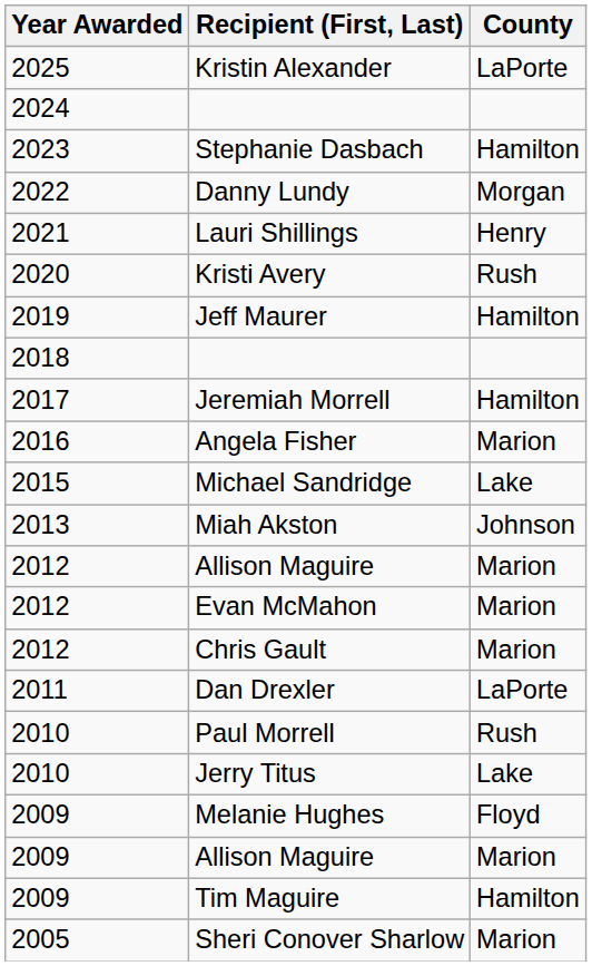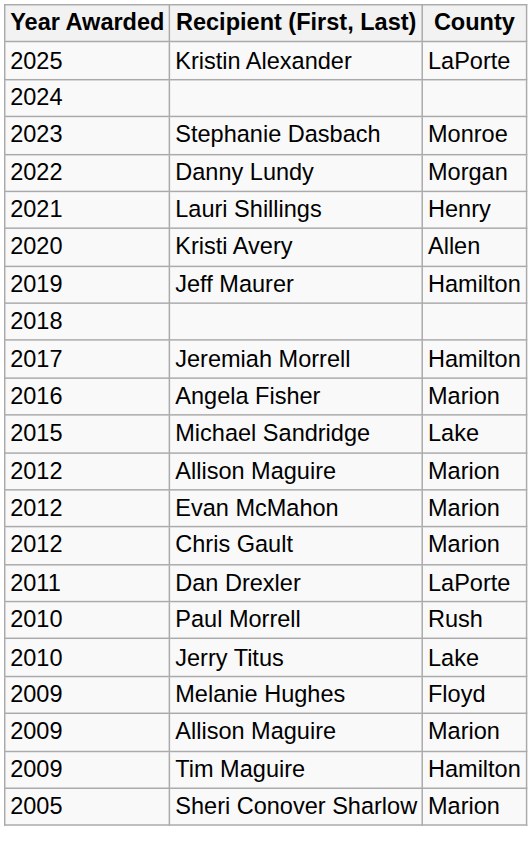Stephanie Dasbach | County: Hamilton -> Monroe
Kristi Avery | County: Rush -> Allen
- row: 2013 | Miah Akston | Johnson
